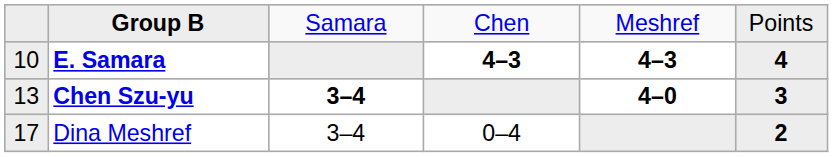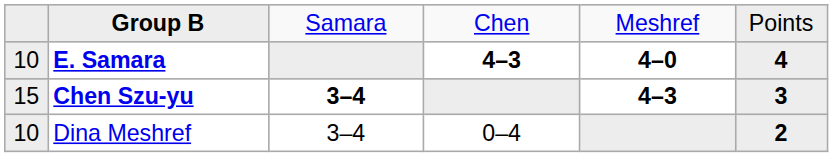E. Samara | column 5: 4–3 -> 4–0
Chen Szu-yu | column 1: 13 -> 15
Chen Szu-yu | column 5: 4–0 -> 4–3
Dina Meshref | column 1: 17 -> 10
